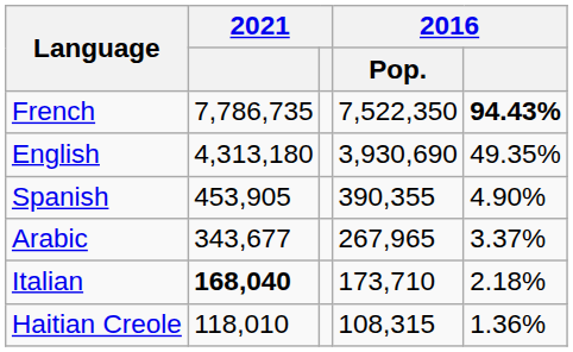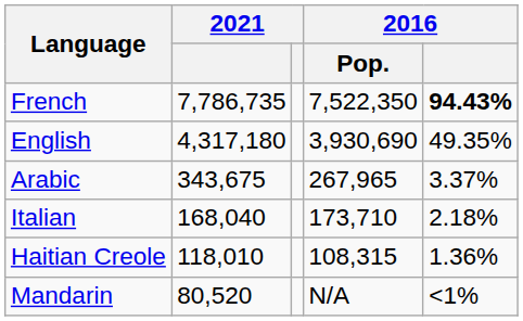English | column 2: 4,313,180 -> 4,317,180
- row: Spanish | 453,905 | 390,355 | 4.90%
Arabic | column 2: 343,677 -> 343,675
Italian | column 2: bold -> normal
+ row: Mandarin | 80,520 | N/A | <1%
